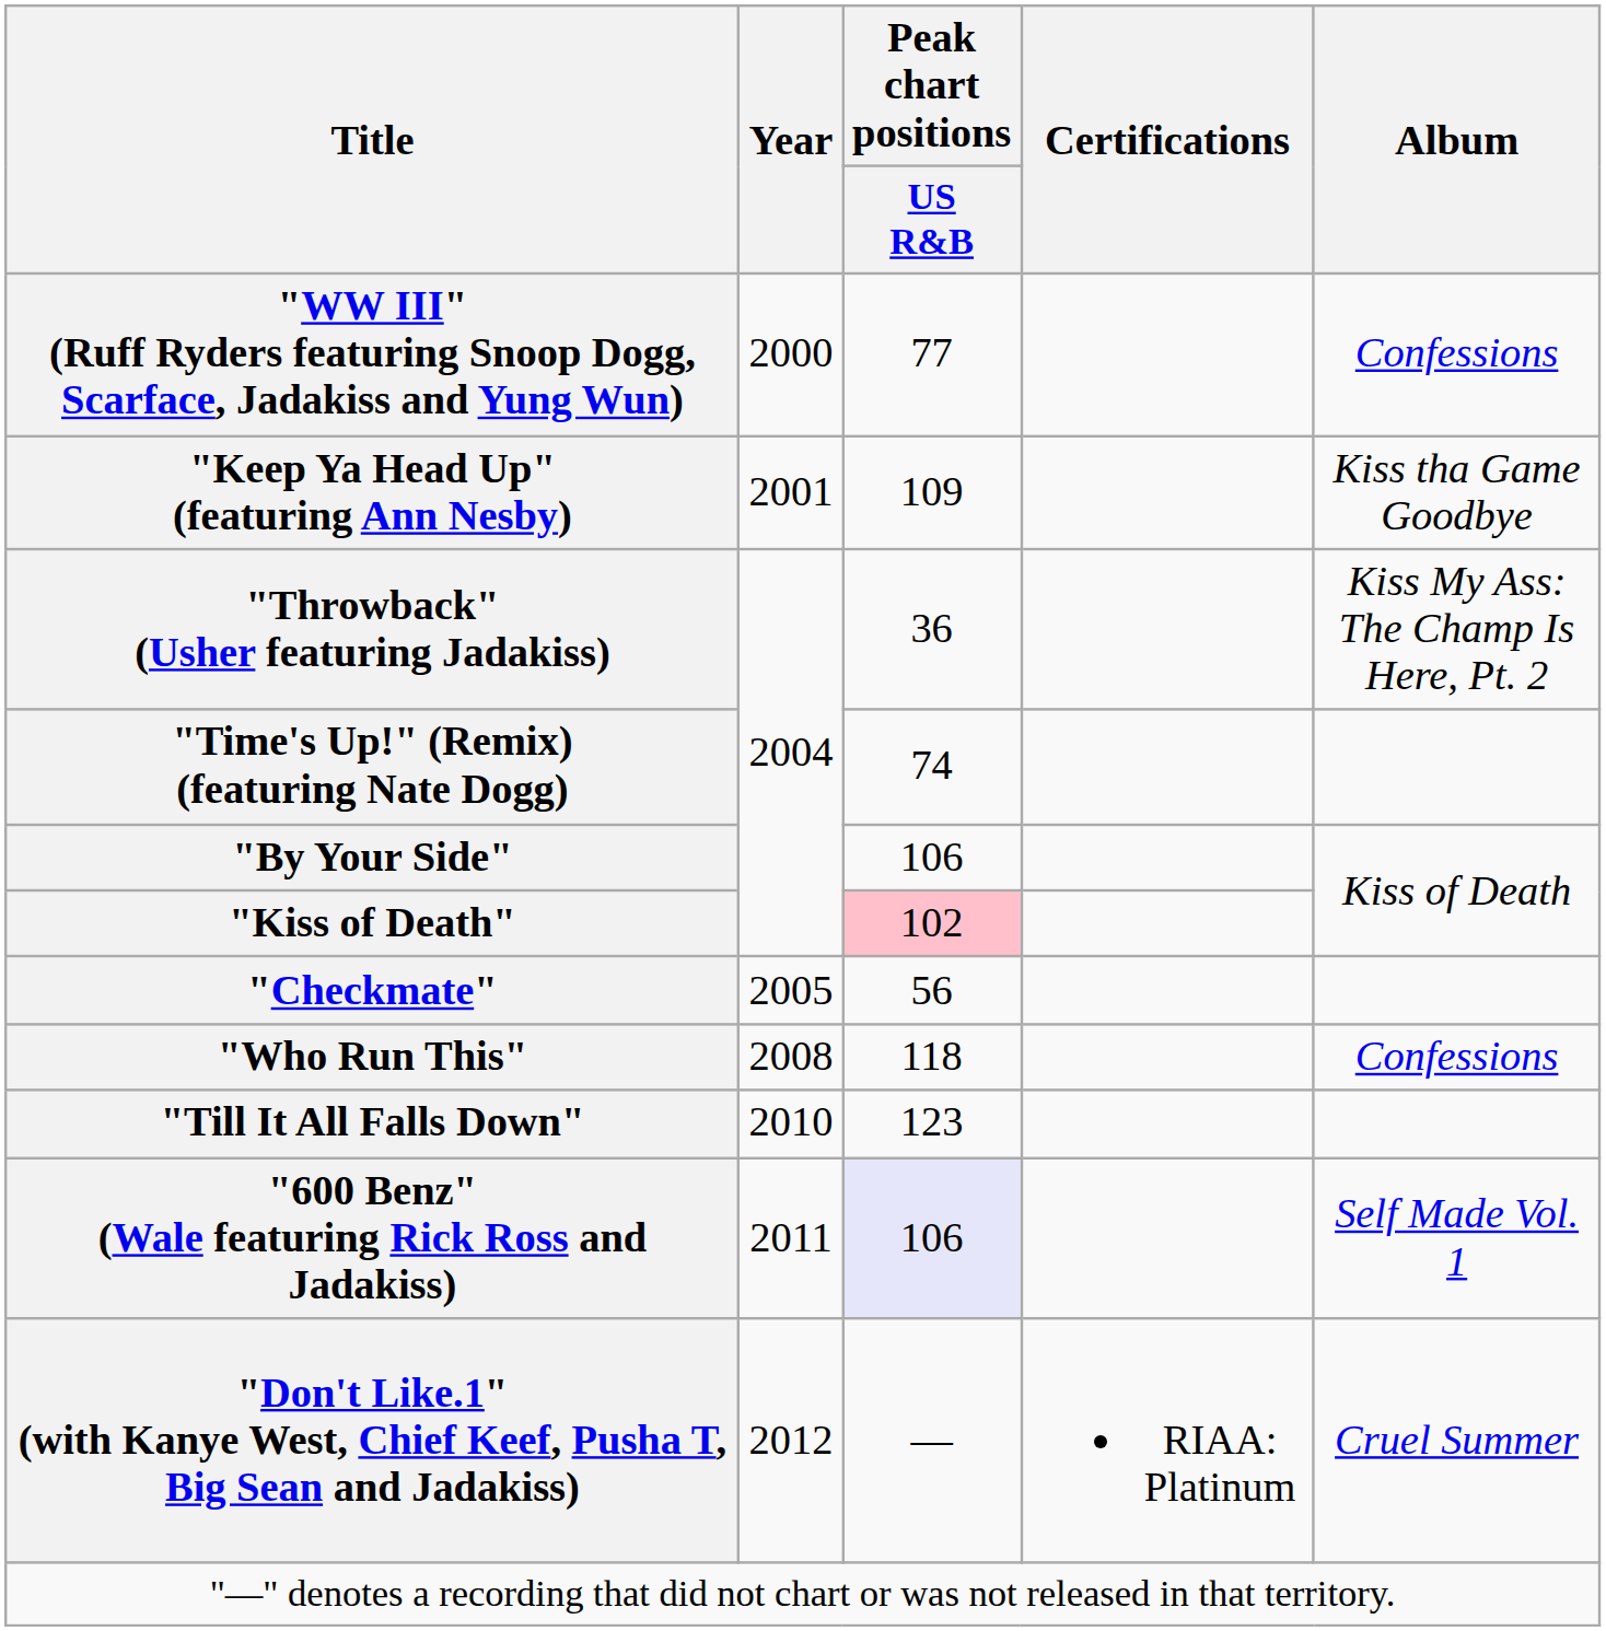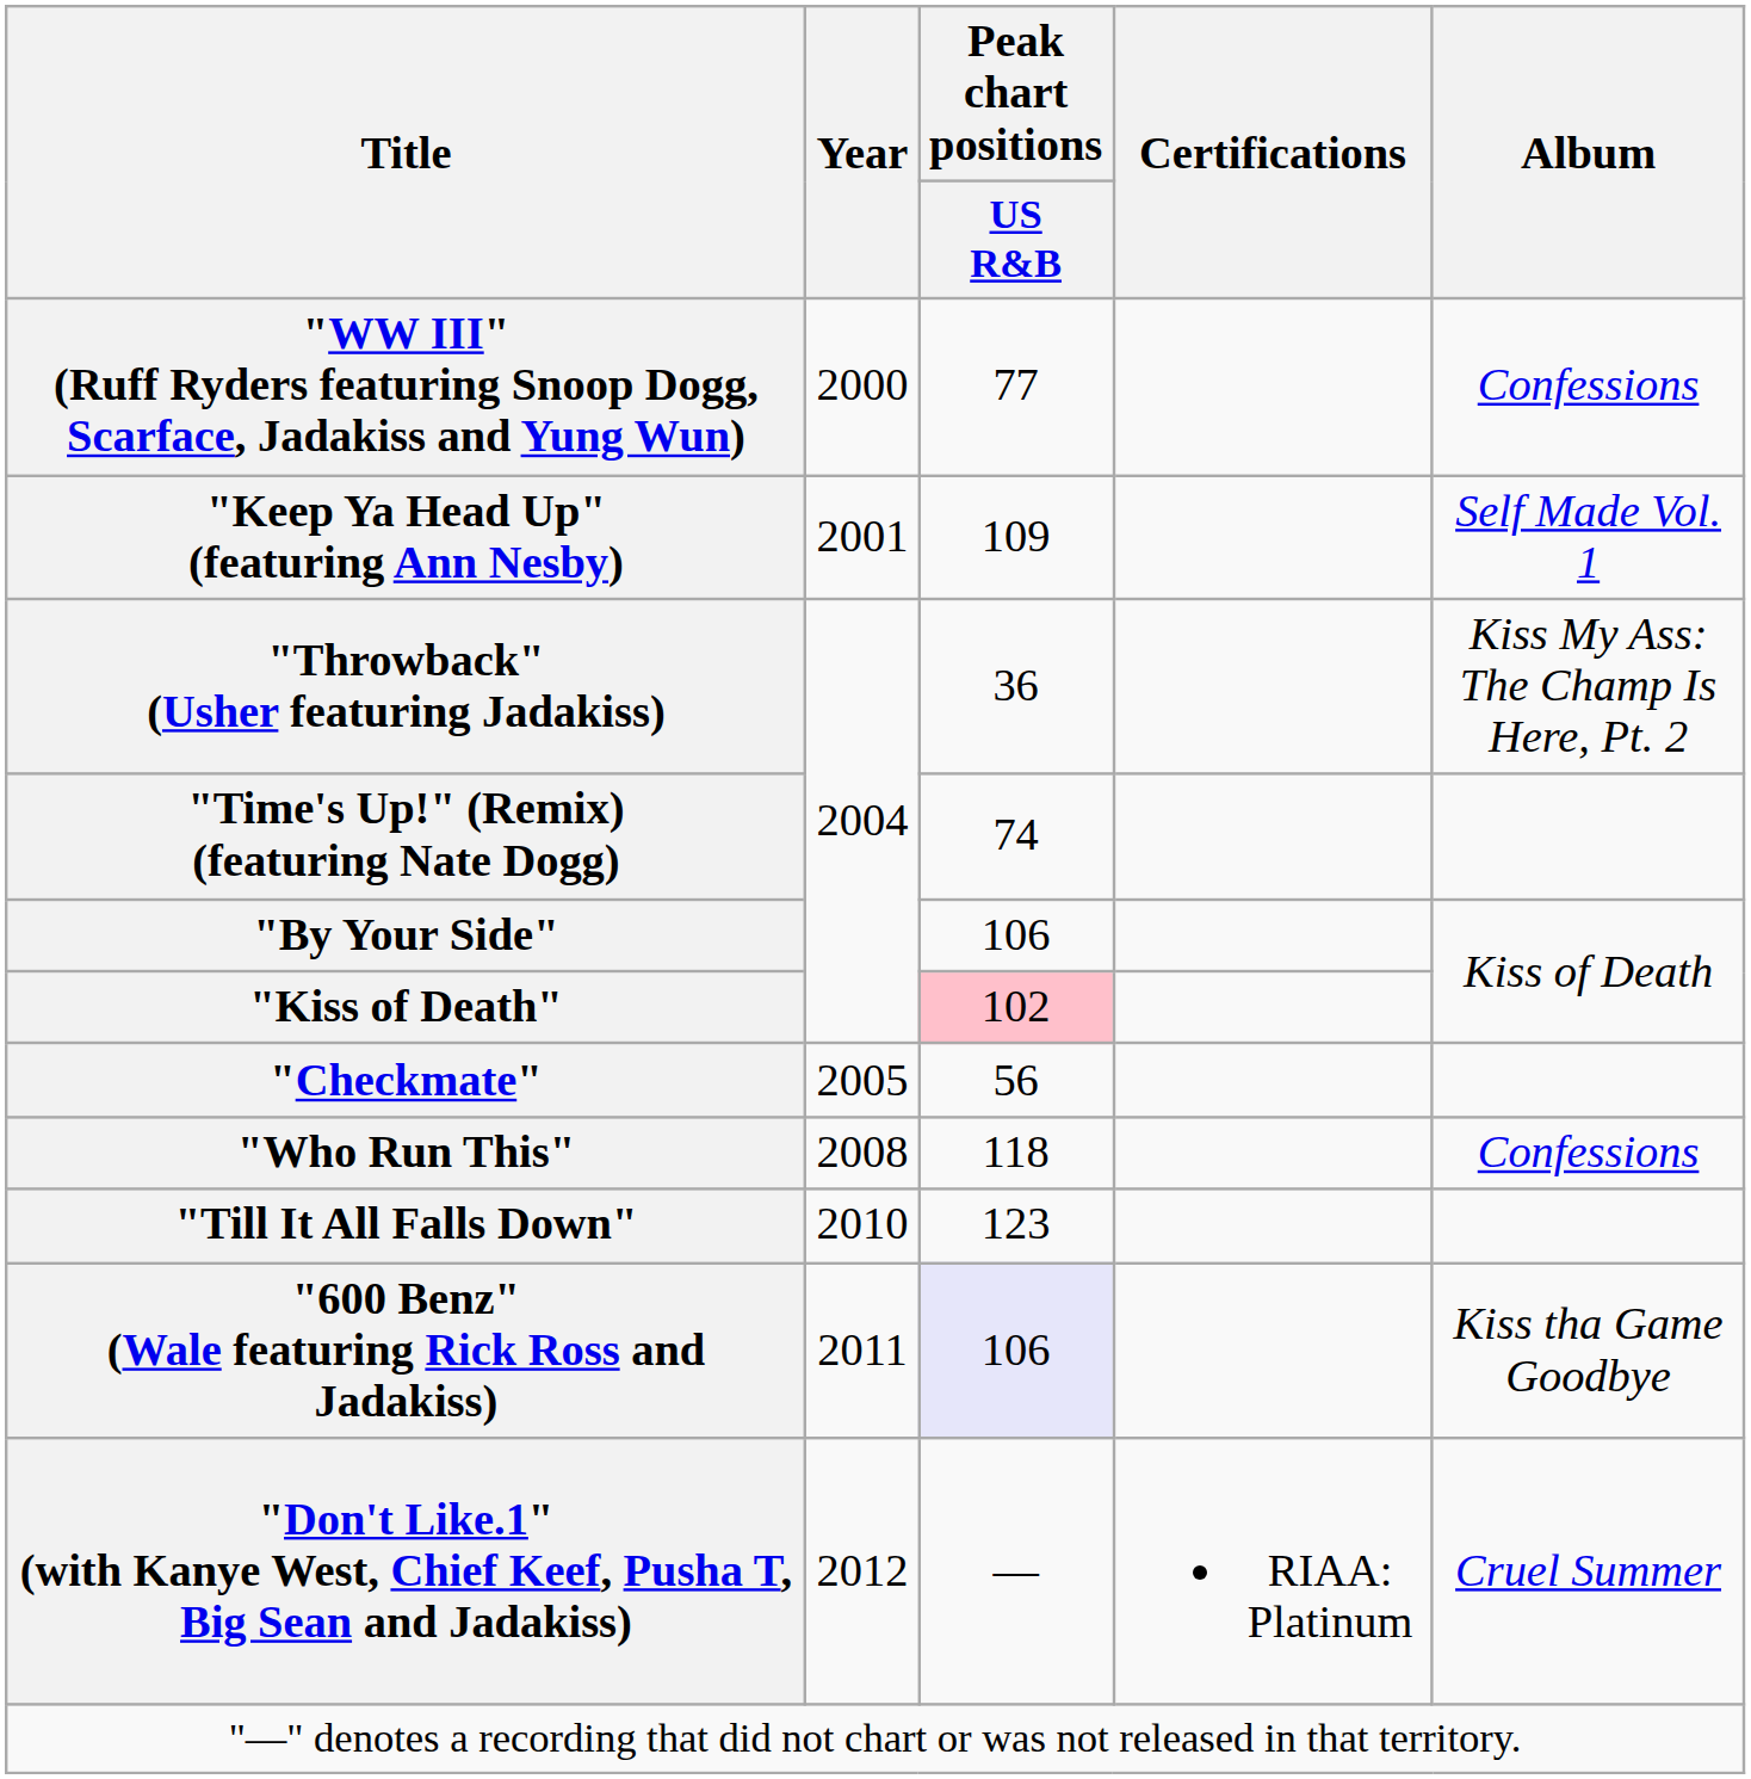"Keep Ya Head Up" (featuring Ann Nesby) | Album: Kiss tha Game Goodbye -> Self Made Vol. 1
"600 Benz" (Wale featuring Rick Ross and Jadakiss) | Album: Self Made Vol. 1 -> Kiss tha Game Goodbye
